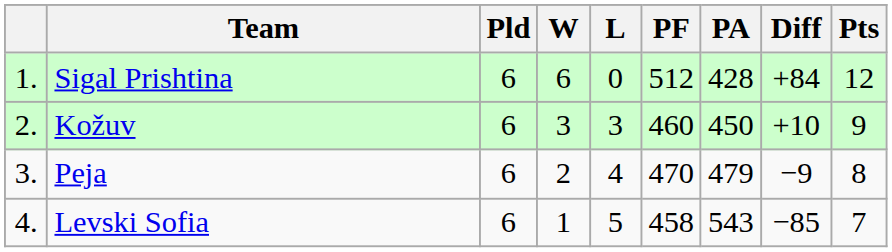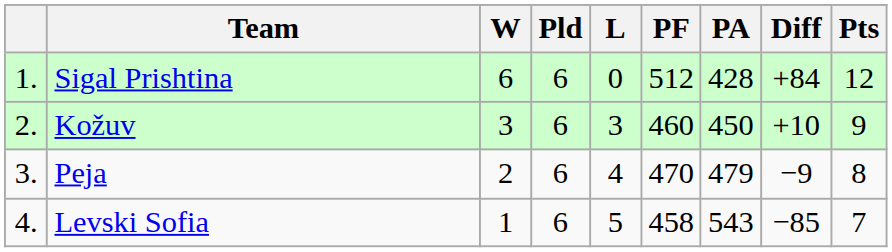columns swapped: Pld <-> W
